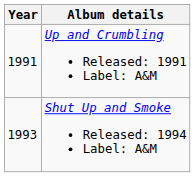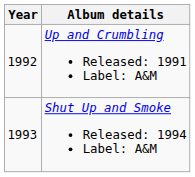Up and Crumbling Released: 1991 Label: A&M | Year: 1991 -> 1992
